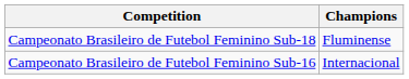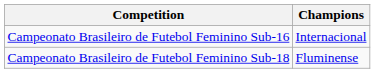rows swapped: Campeonato Brasileiro de Futebol Feminino Sub-18 <-> Campeonato Brasileiro de Futebol Feminino Sub-16
